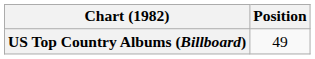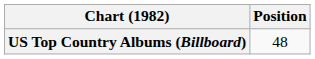US Top Country Albums (Billboard) | Position: 49 -> 48
